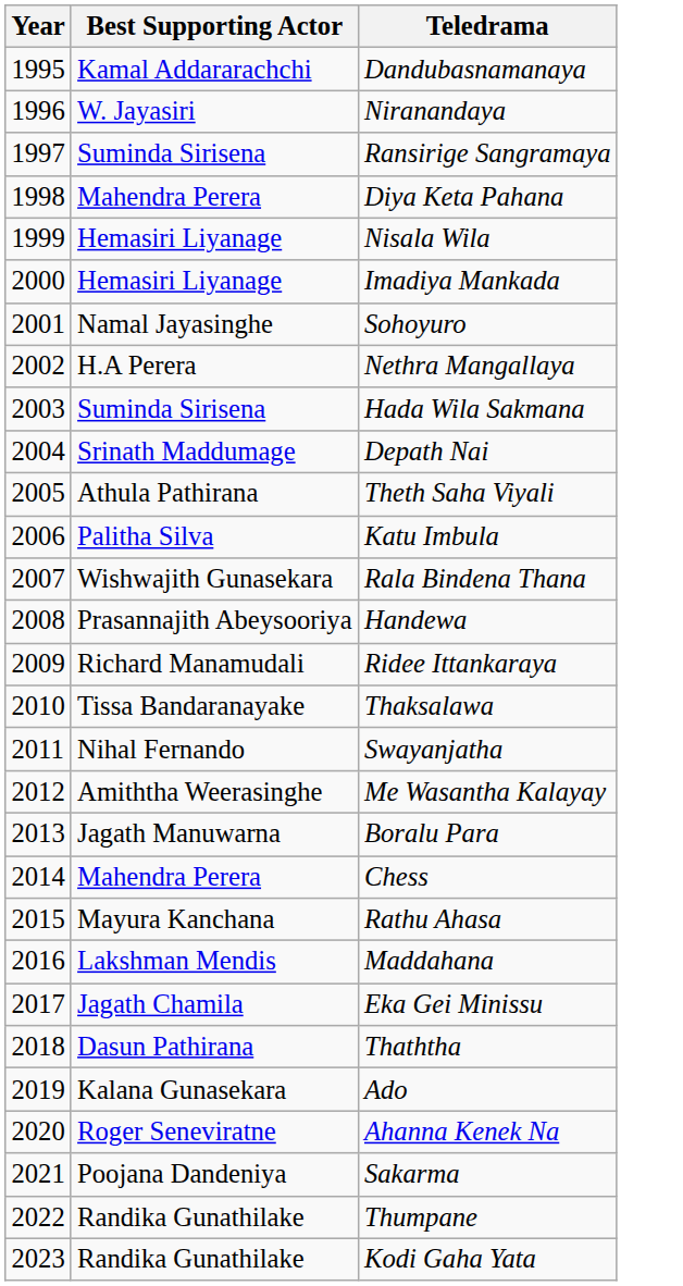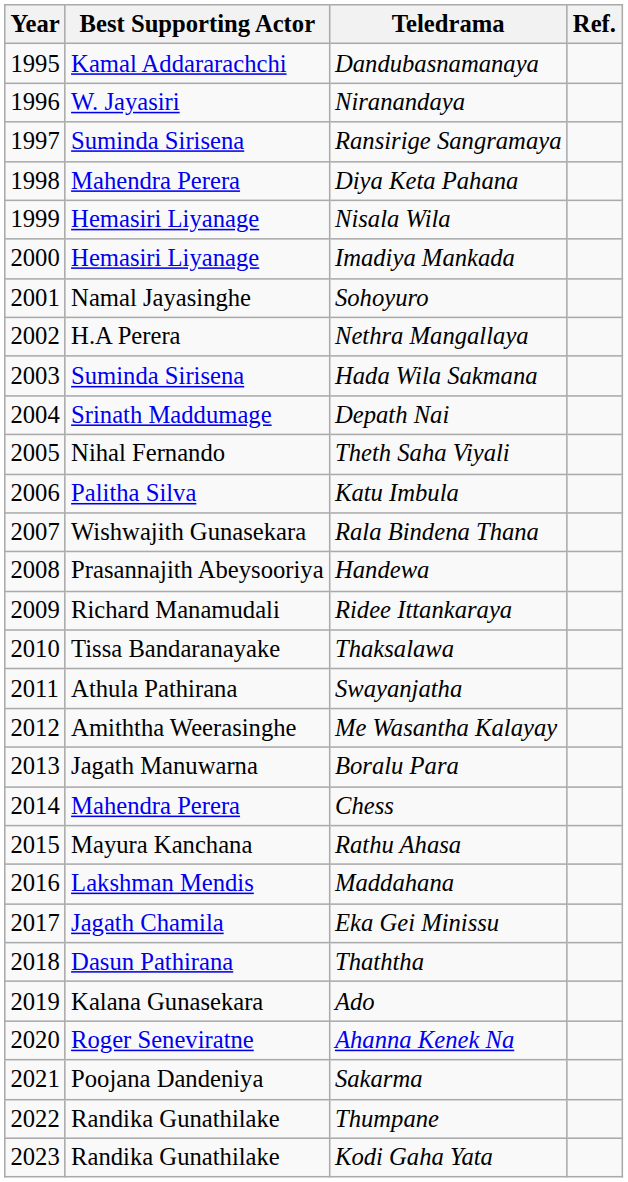+ column: Ref.
Theth Saha Viyali | Best Supporting Actor: Athula Pathirana -> Nihal Fernando
Swayanjatha | Best Supporting Actor: Nihal Fernando -> Athula Pathirana
